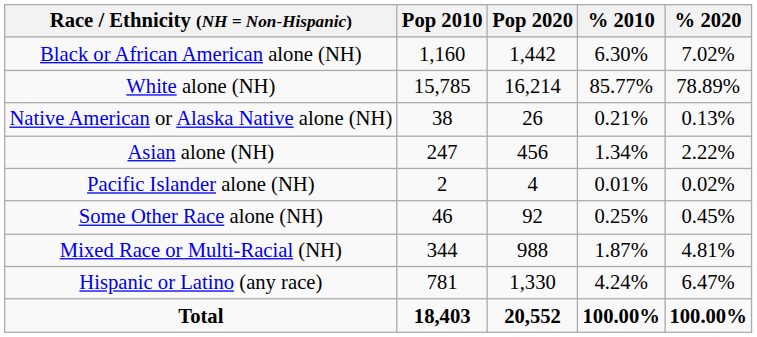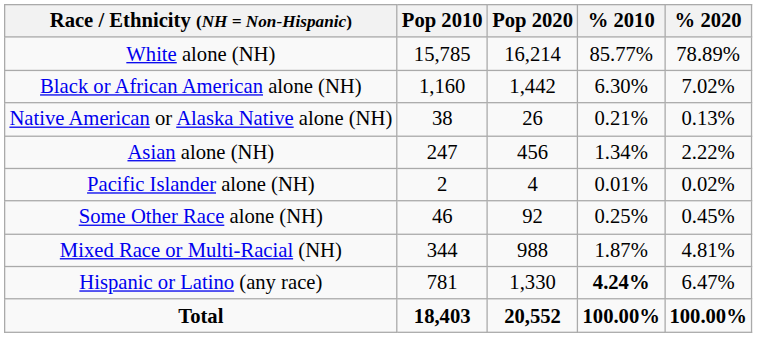rows swapped: White alone (NH) <-> Black or African American alone (NH)
Hispanic or Latino (any race) | % 2010: normal -> bold
